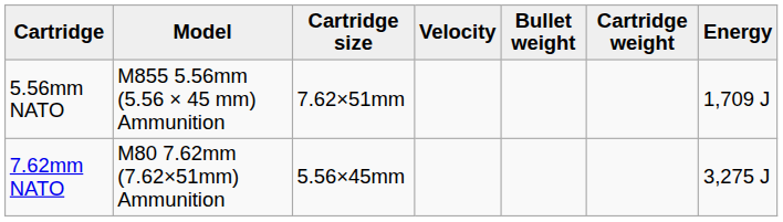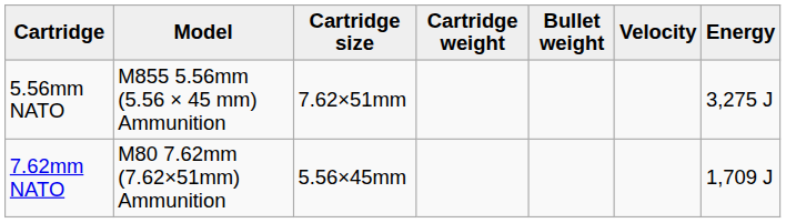columns swapped: Cartridge weight <-> Velocity
5.56mm NATO | Energy: 1,709 J -> 3,275 J
7.62mm NATO | Energy: 3,275 J -> 1,709 J
